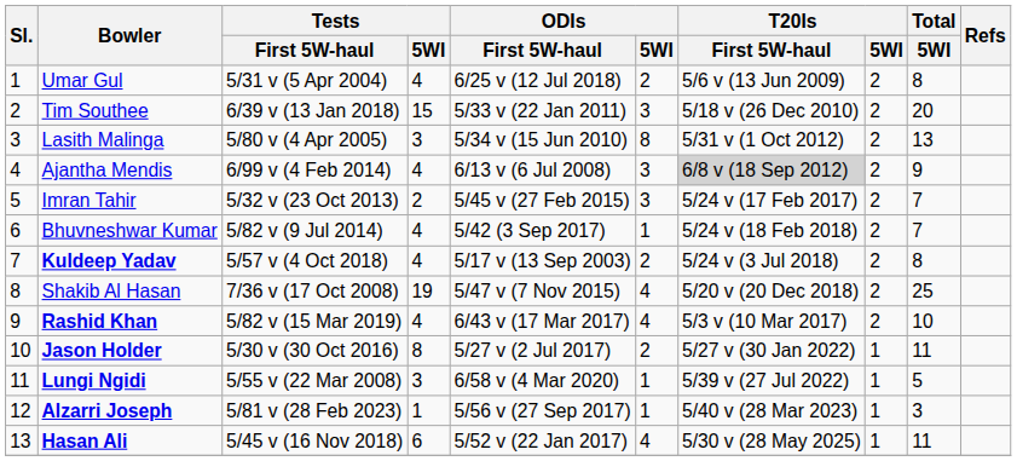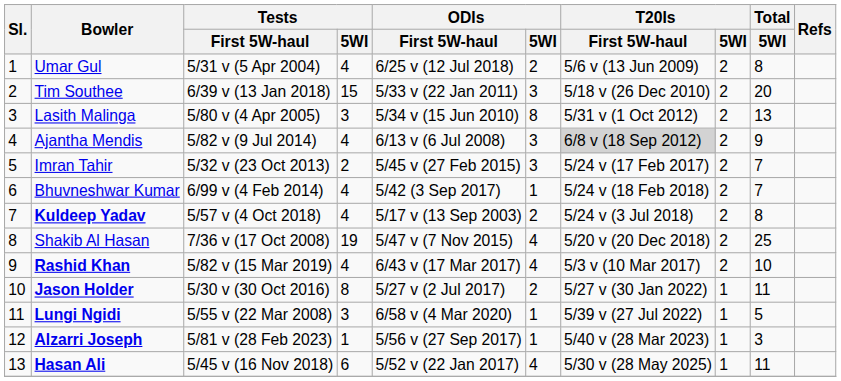Ajantha Mendis | Tests / First 5W-haul: 6/99 v (4 Feb 2014) -> 5/82 v (9 Jul 2014)
Bhuvneshwar Kumar | Tests / First 5W-haul: 5/82 v (9 Jul 2014) -> 6/99 v (4 Feb 2014)
